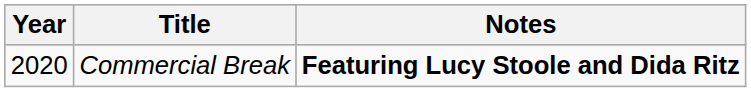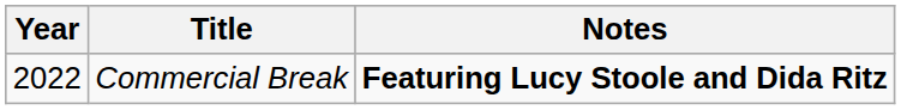Commercial Break | Year: 2020 -> 2022
